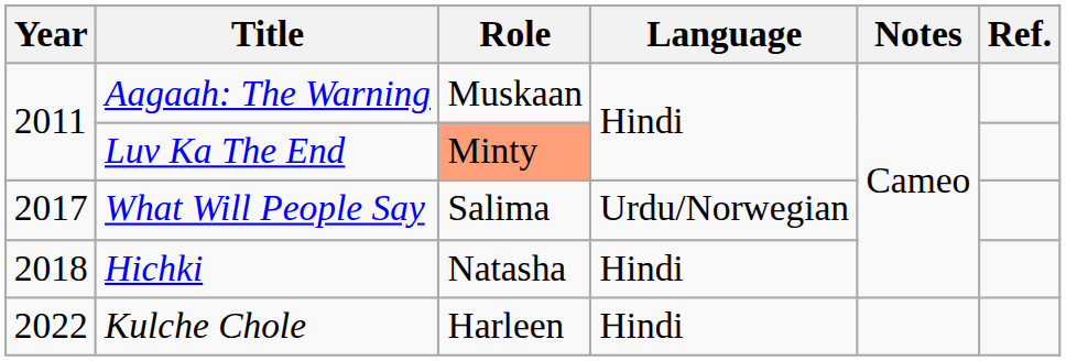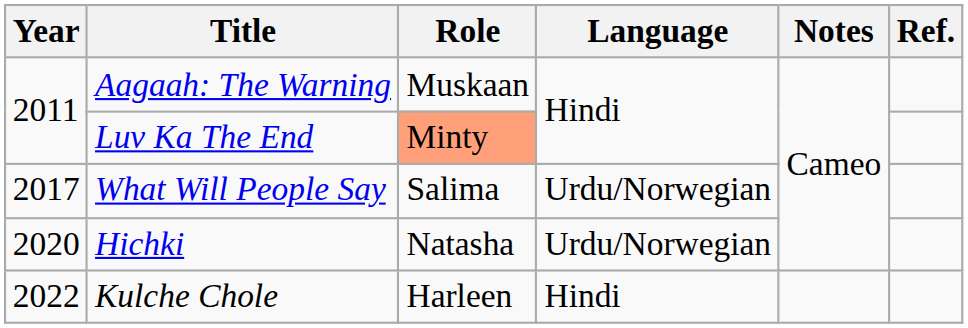Hichki | Year: 2018 -> 2020
Hichki | Language: Hindi -> Urdu/Norwegian
